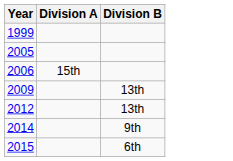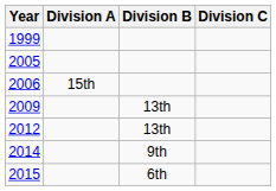+ column: Division C
